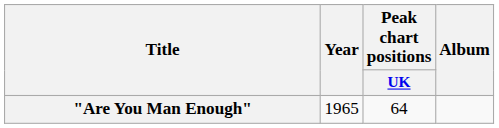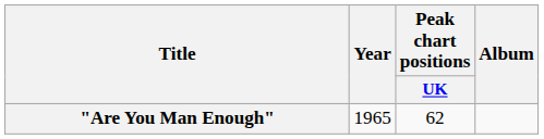"Are You Man Enough" | Peak chart positions / UK: 64 -> 62
